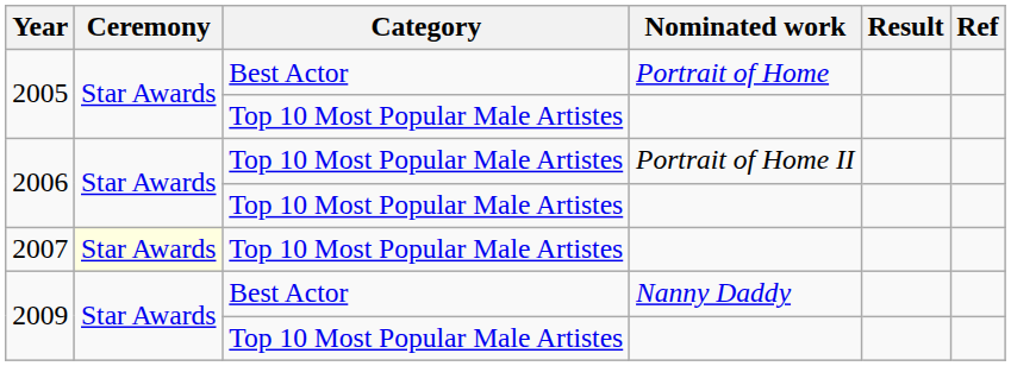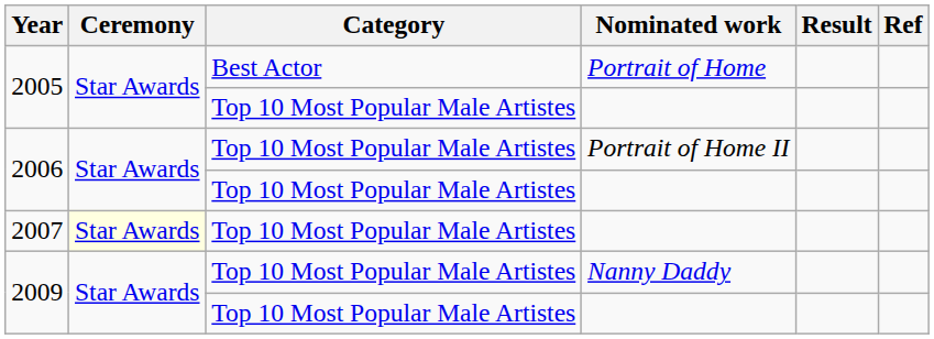2009 / Nanny Daddy | Category: Best Actor -> Top 10 Most Popular Male Artistes
